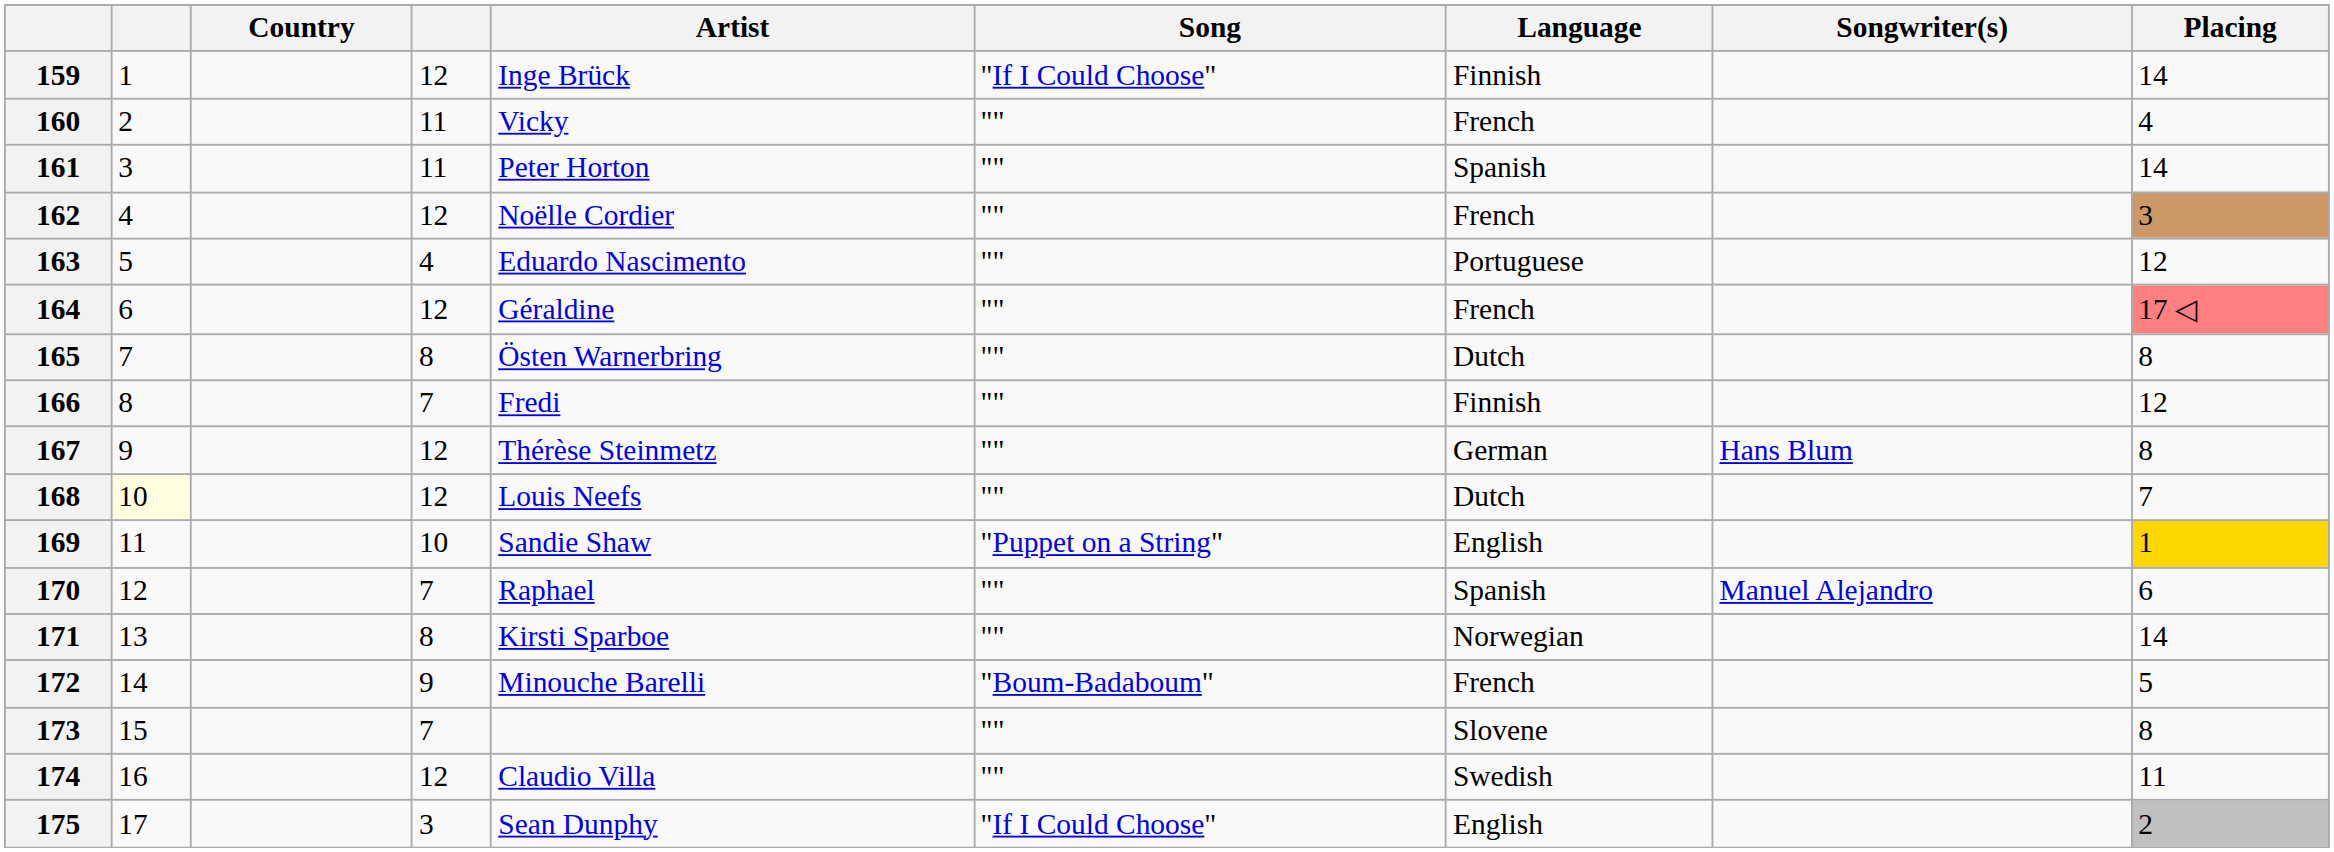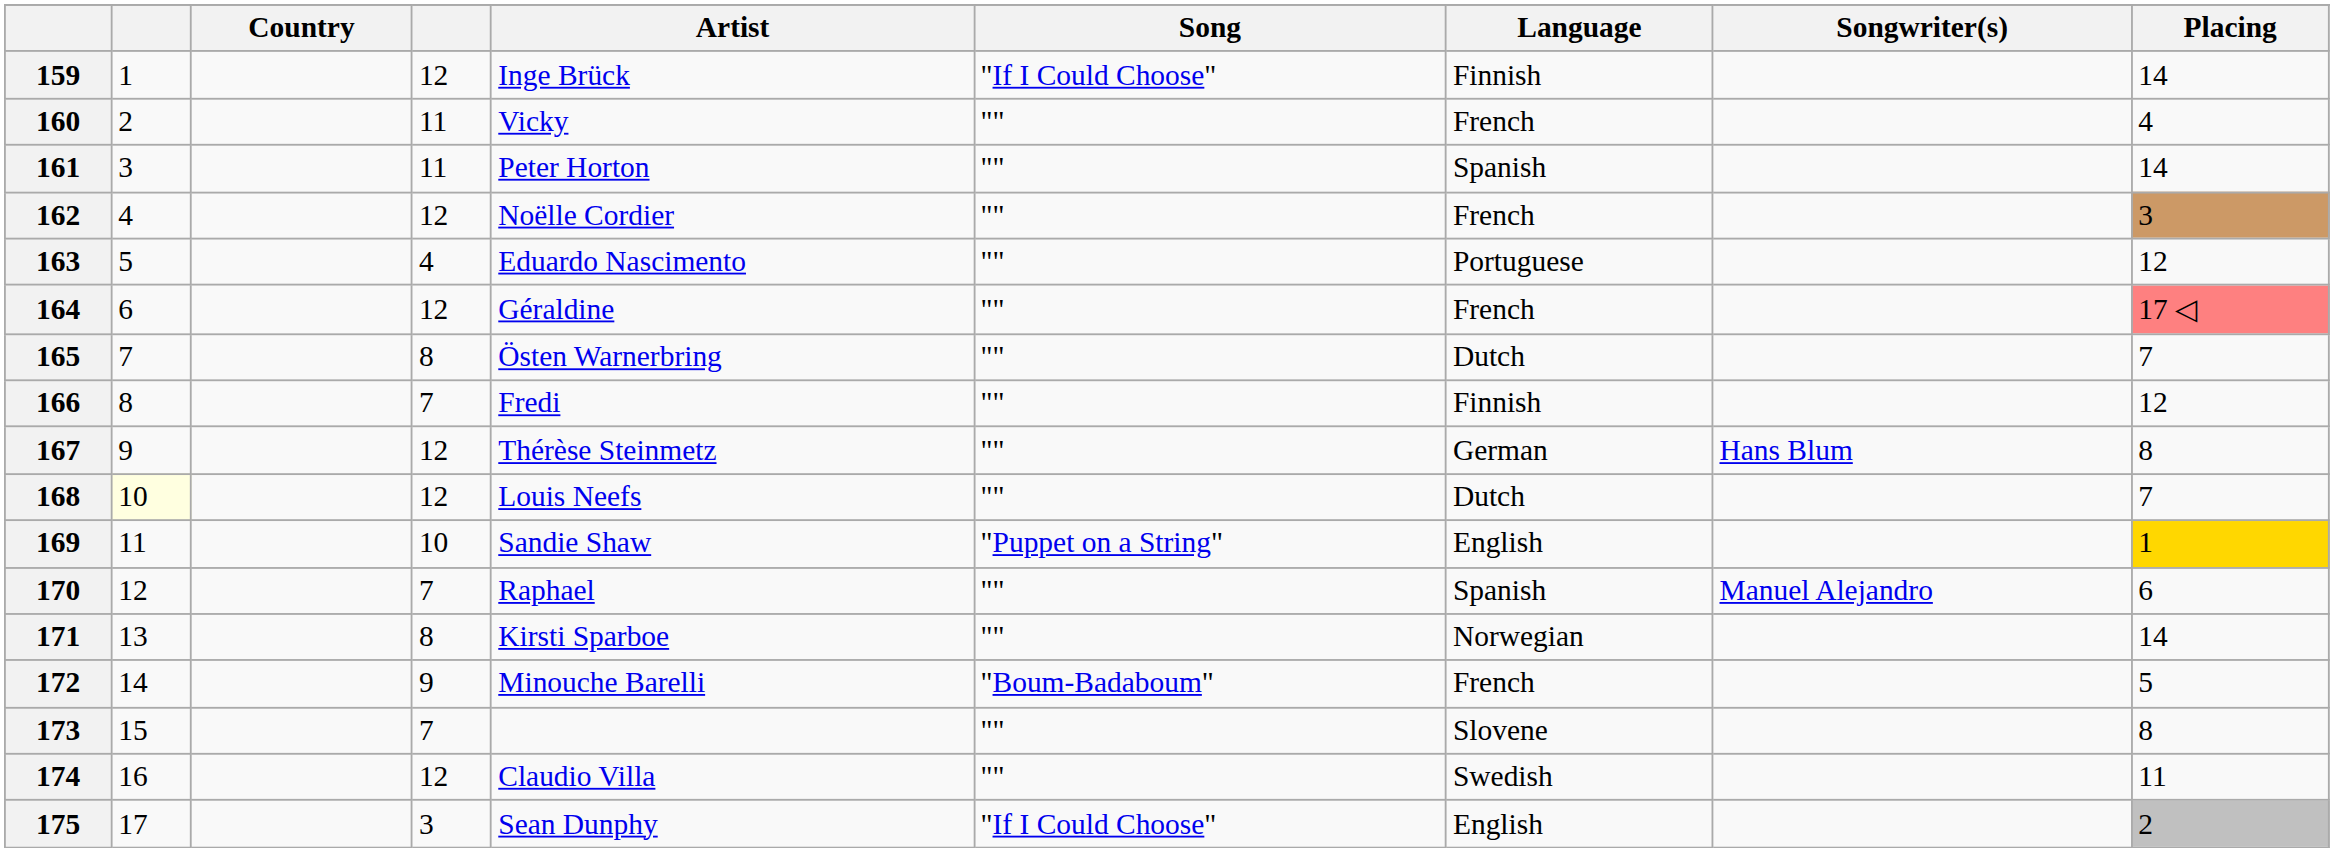165 | Placing: 8 -> 7
